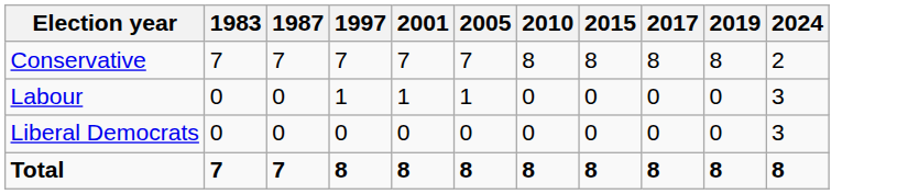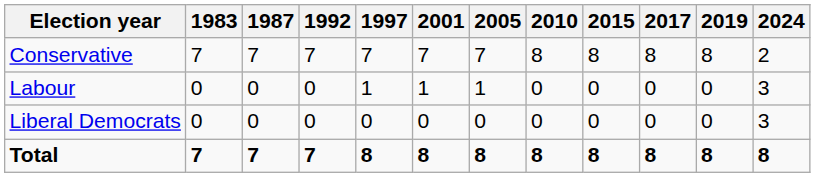+ column: 1992 | 7 | 0 | 0 | 7
